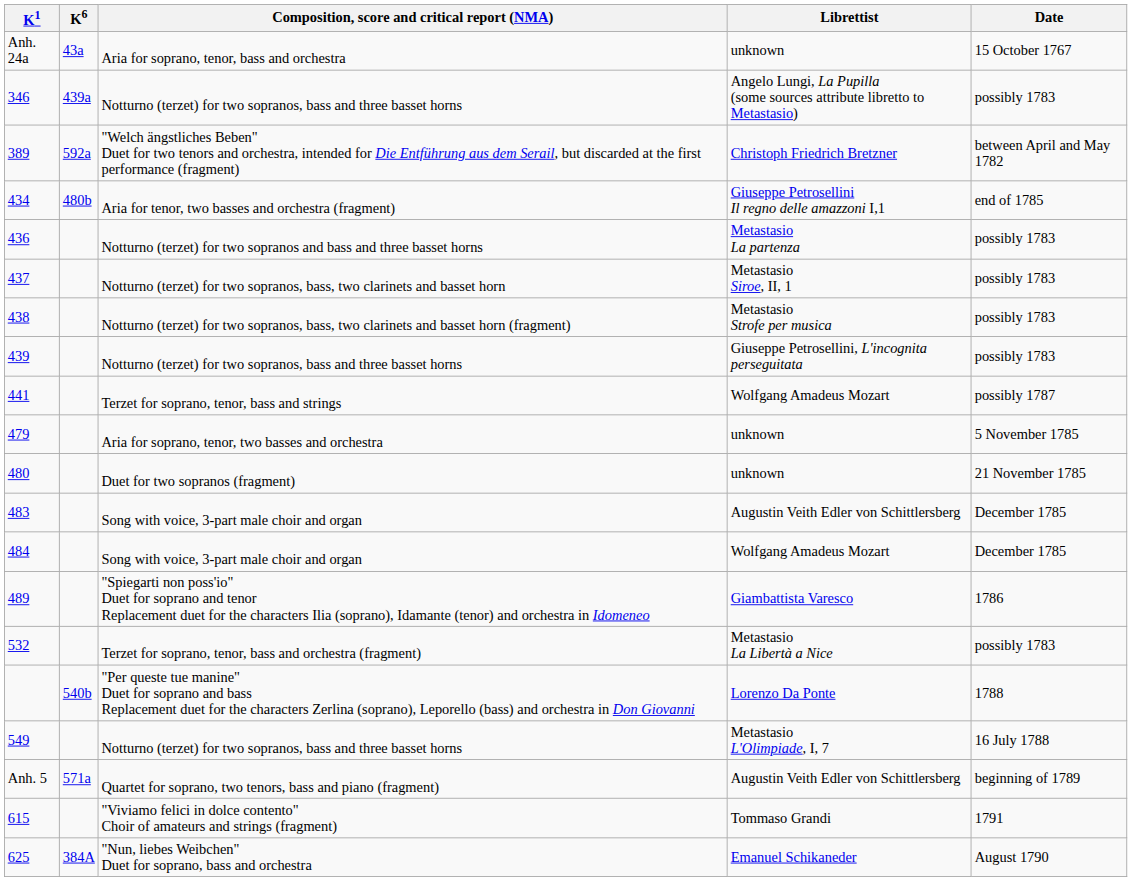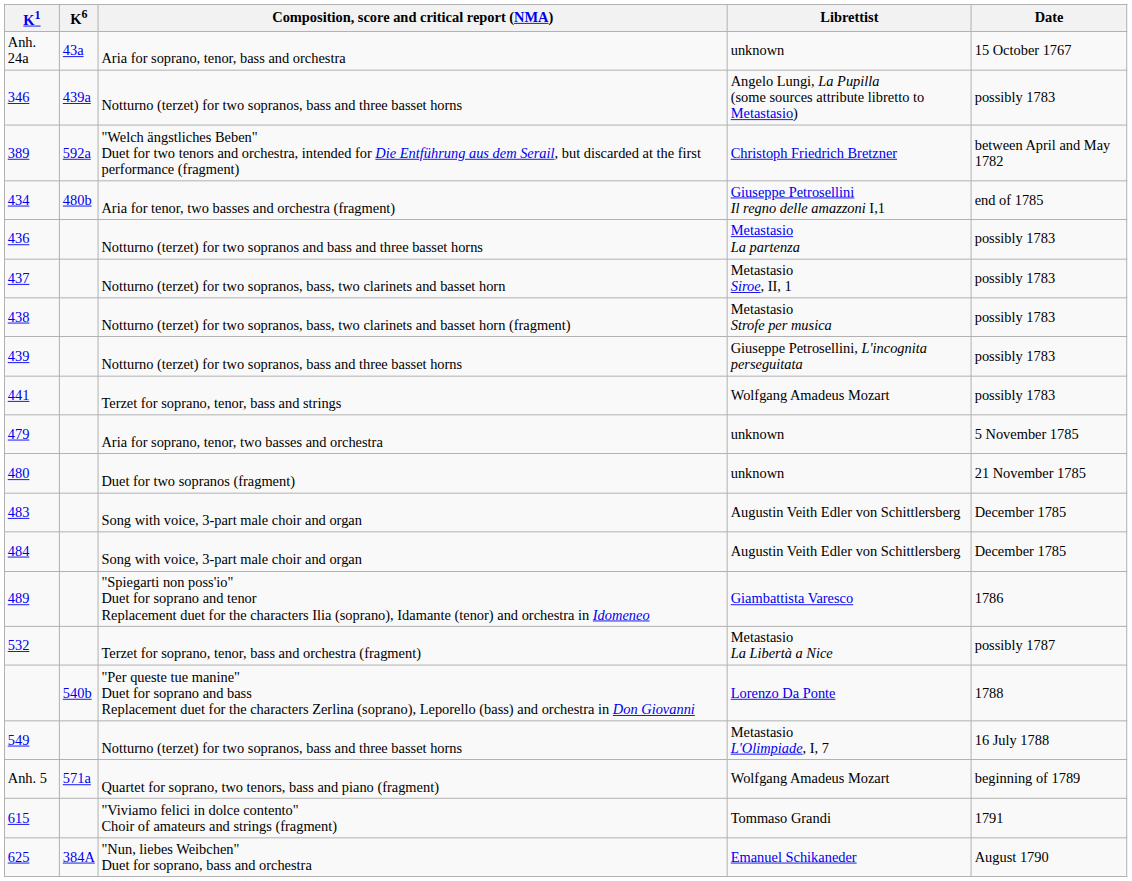441 | Date: possibly 1787 -> possibly 1783
484 | Librettist: Wolfgang Amadeus Mozart -> Augustin Veith Edler von Schittlersberg
532 | Date: possibly 1783 -> possibly 1787
Anh. 5 | Librettist: Augustin Veith Edler von Schittlersberg -> Wolfgang Amadeus Mozart
